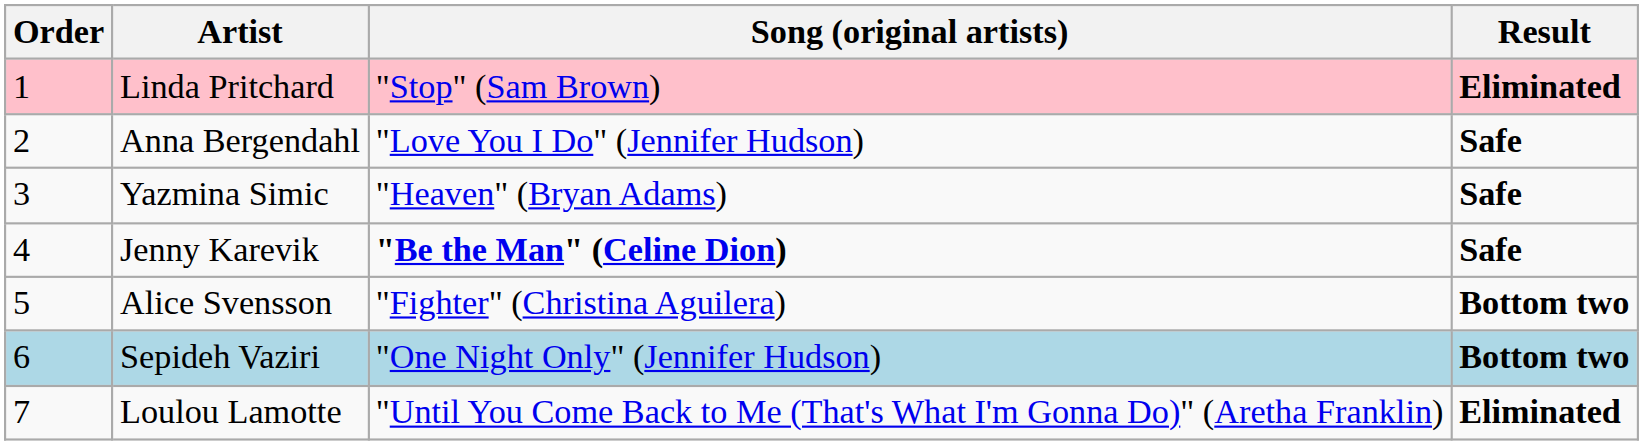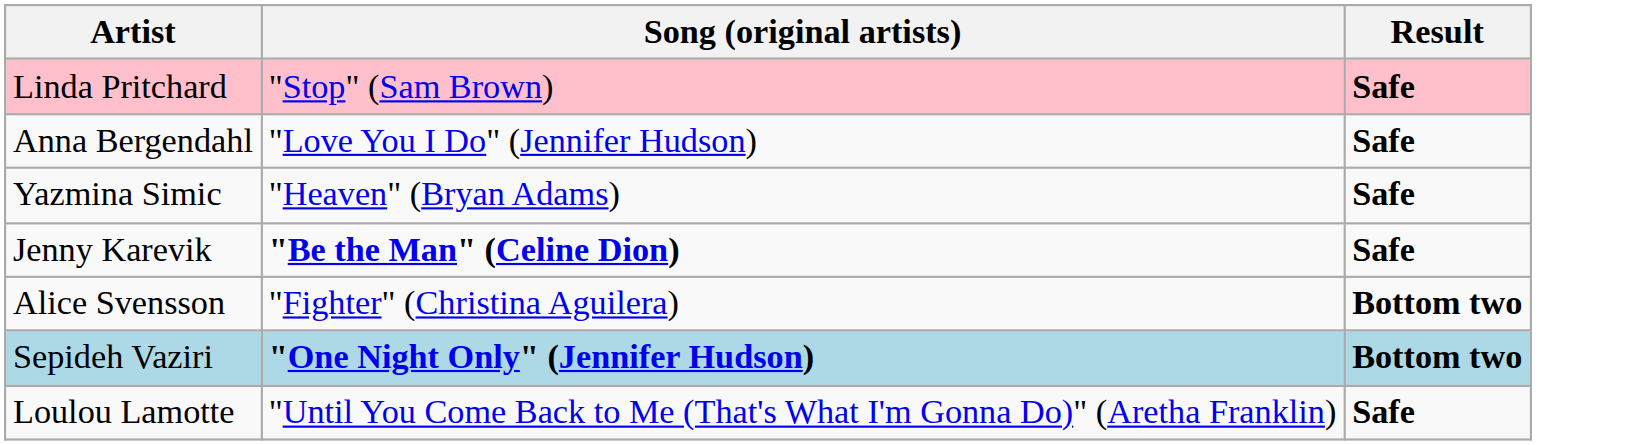- column: Order | 1 | 2 | 3 | 4 | 5 | 6 | 7
Linda Pritchard | Result: Eliminated -> Safe
Sepideh Vaziri | Song (original artists): normal -> bold
Loulou Lamotte | Result: Eliminated -> Safe
